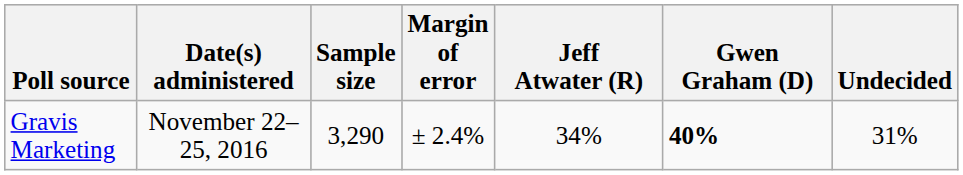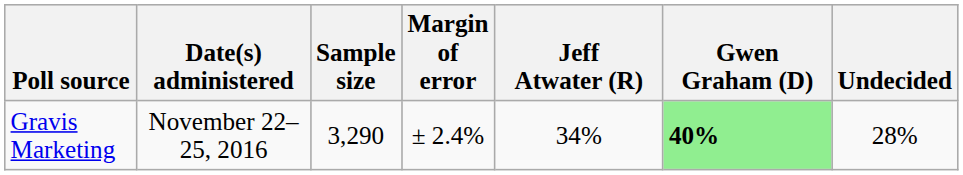Gravis Marketing | Gwen Graham (D): no background -> lightgreen background
Gravis Marketing | Undecided: 31% -> 28%
